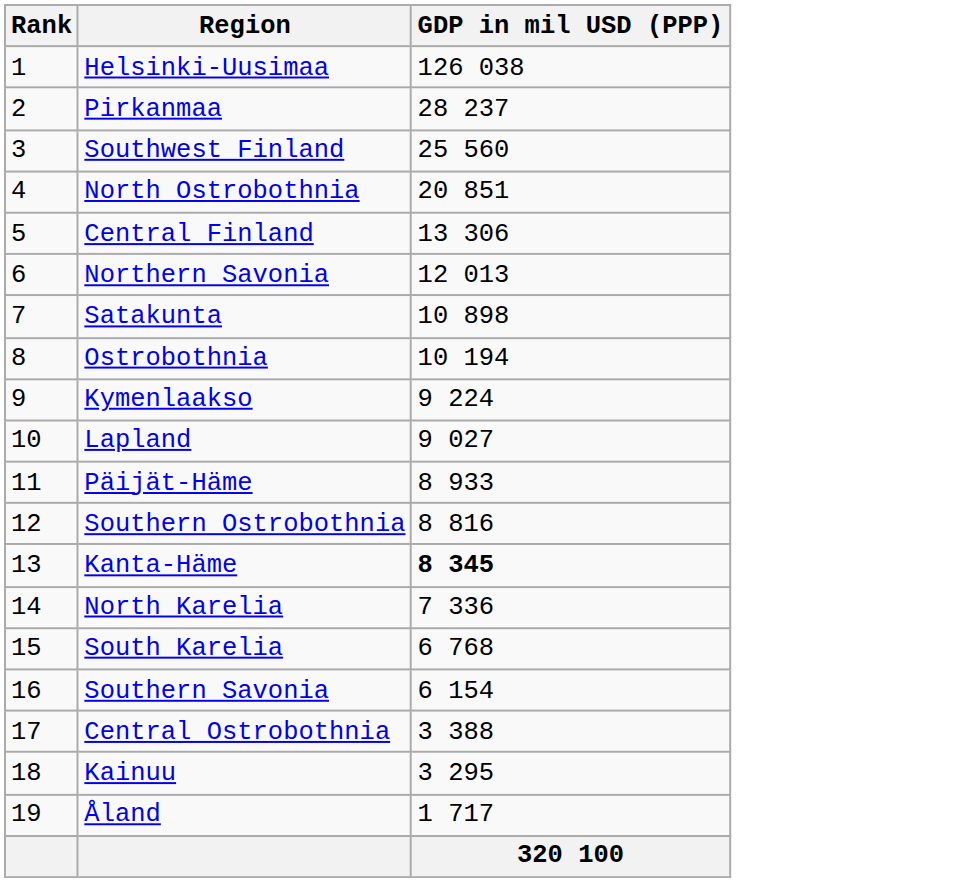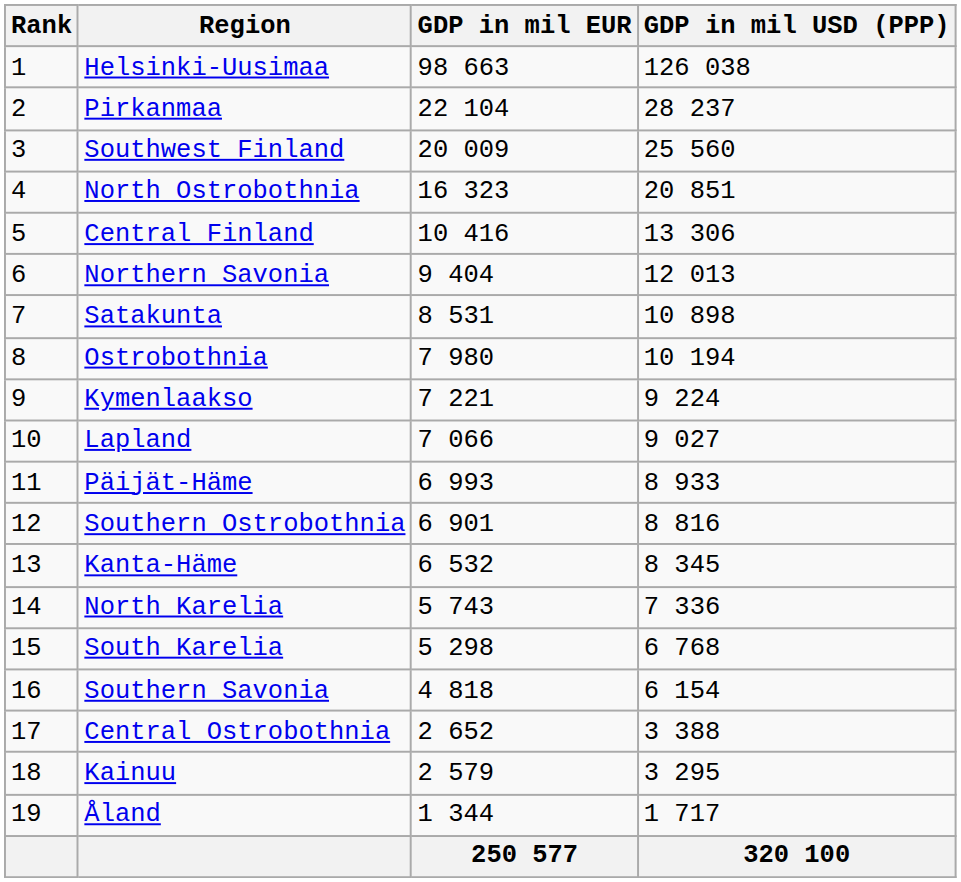+ column: GDP in mil EUR | 98 663 | 22 104 | 20 009 | 16 323 | 10 416 | 9 404 | 8 531 | 7 980 | 7 221 | 7 066 | 6 993 | 6 901 | 6 532 | 5 743 | 5 298 | 4 818 | 2 652 | 2 579 | 1 344 | 250 577
Kanta-Häme | GDP in mil USD (PPP): bold -> normal
